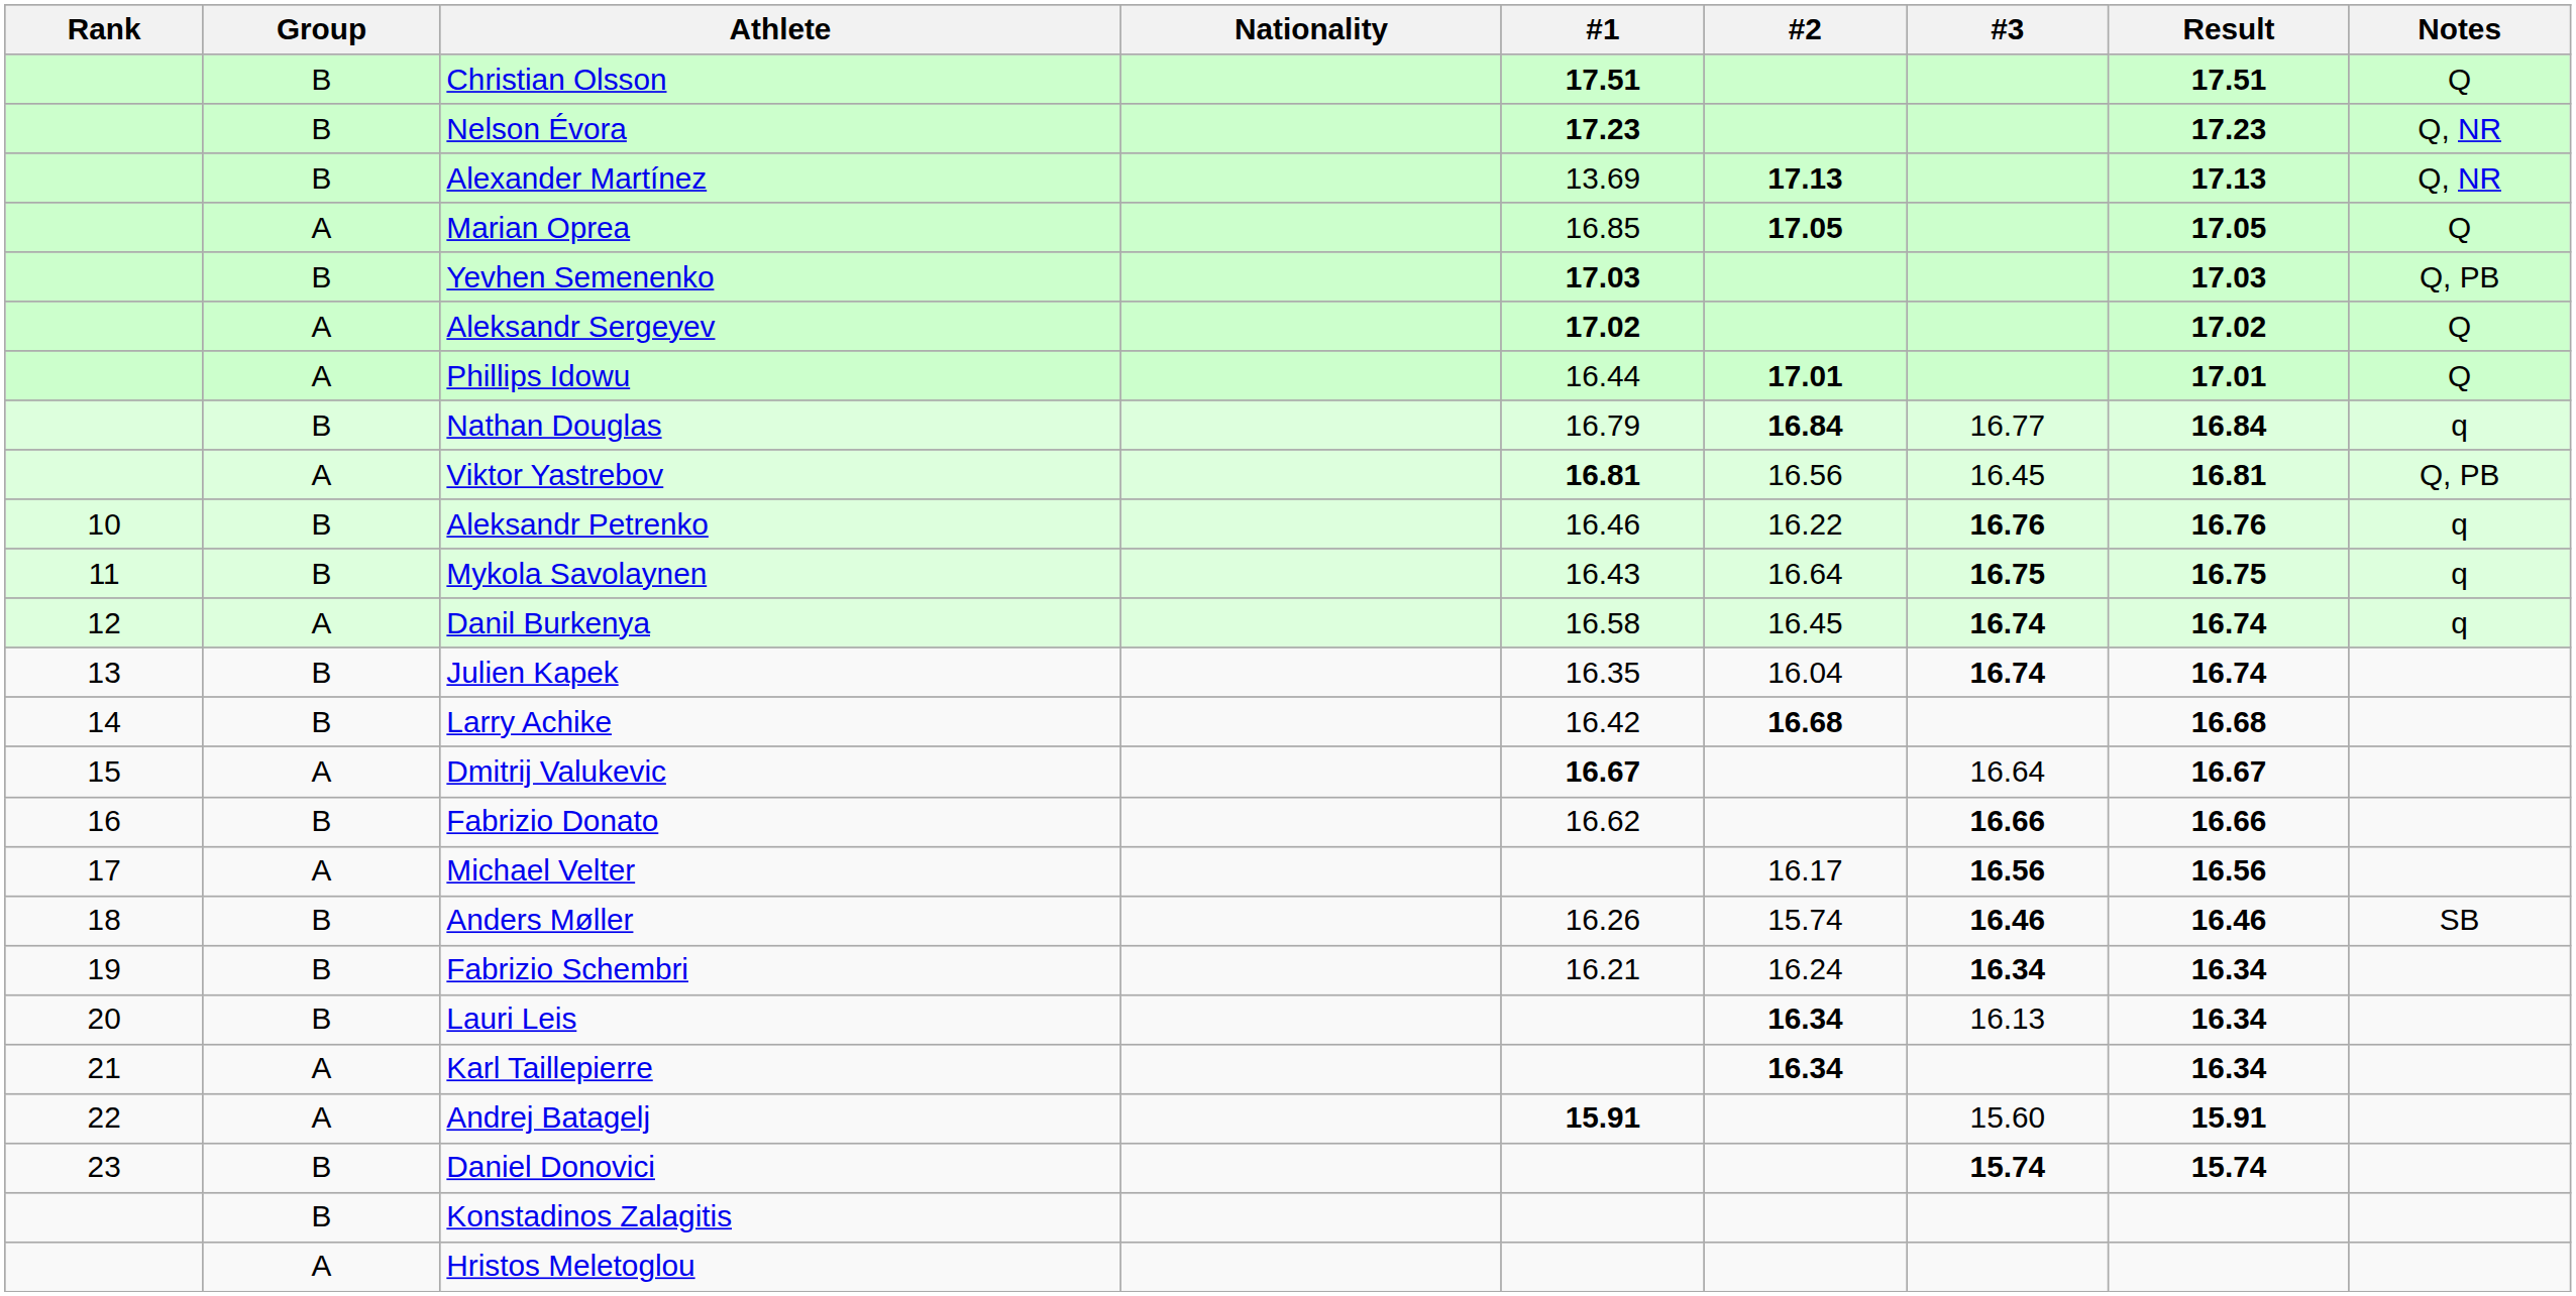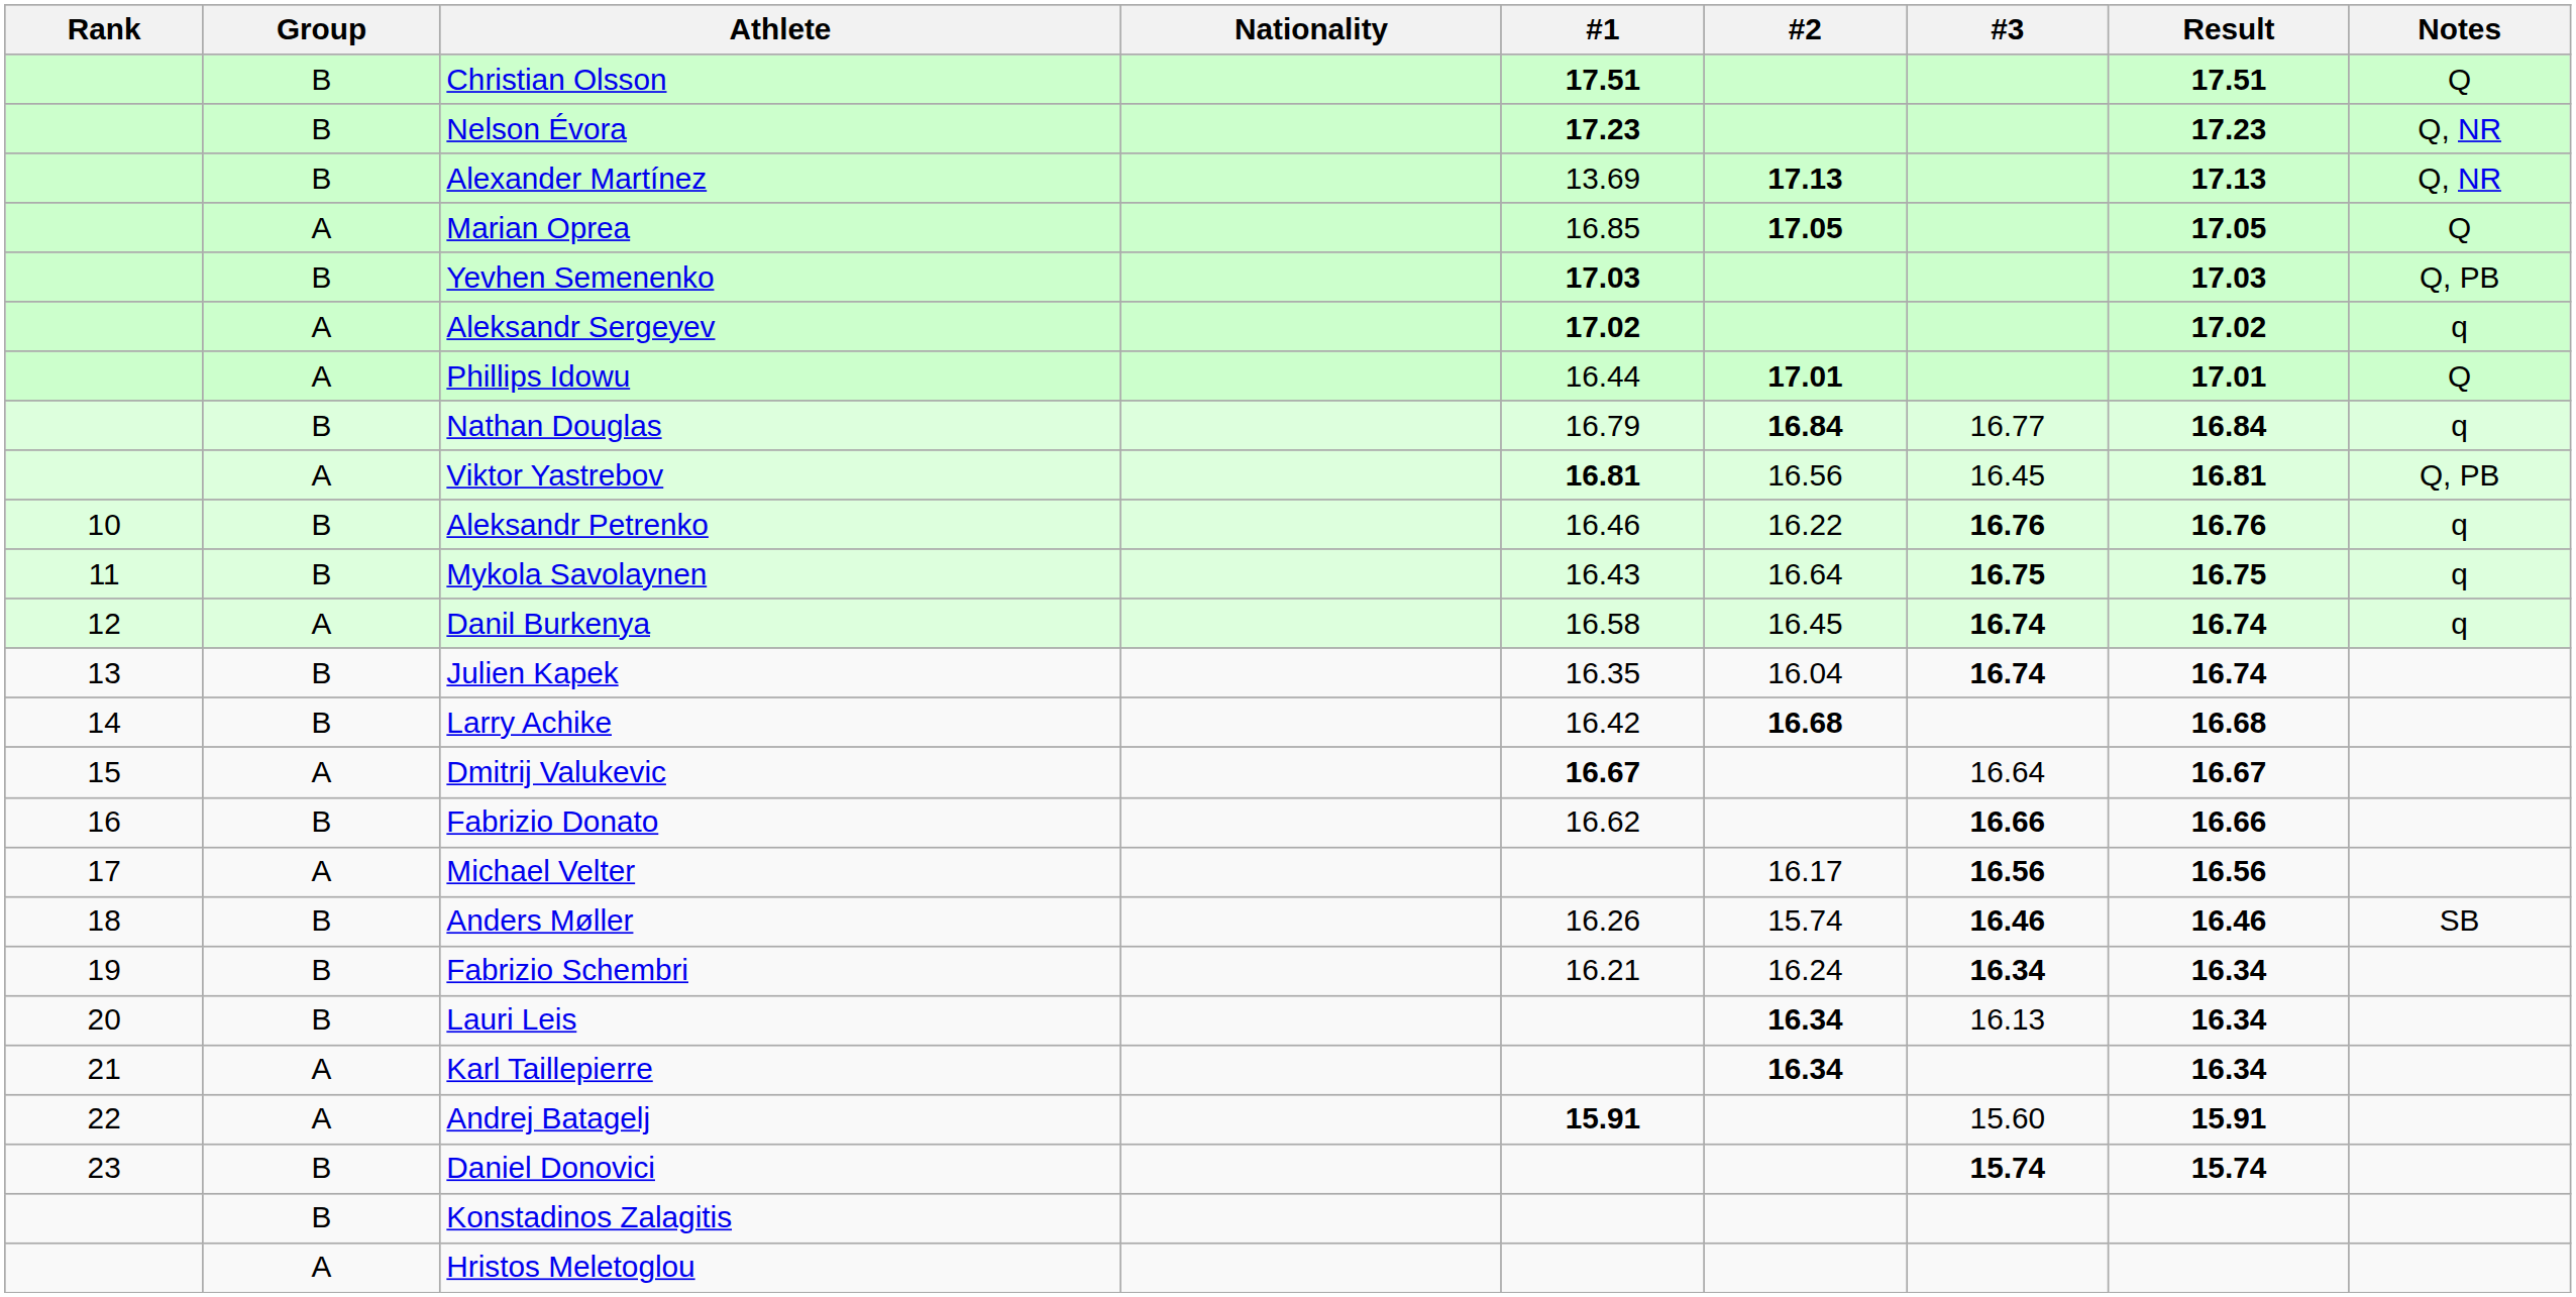Aleksandr Sergeyev | Notes: Q -> q
